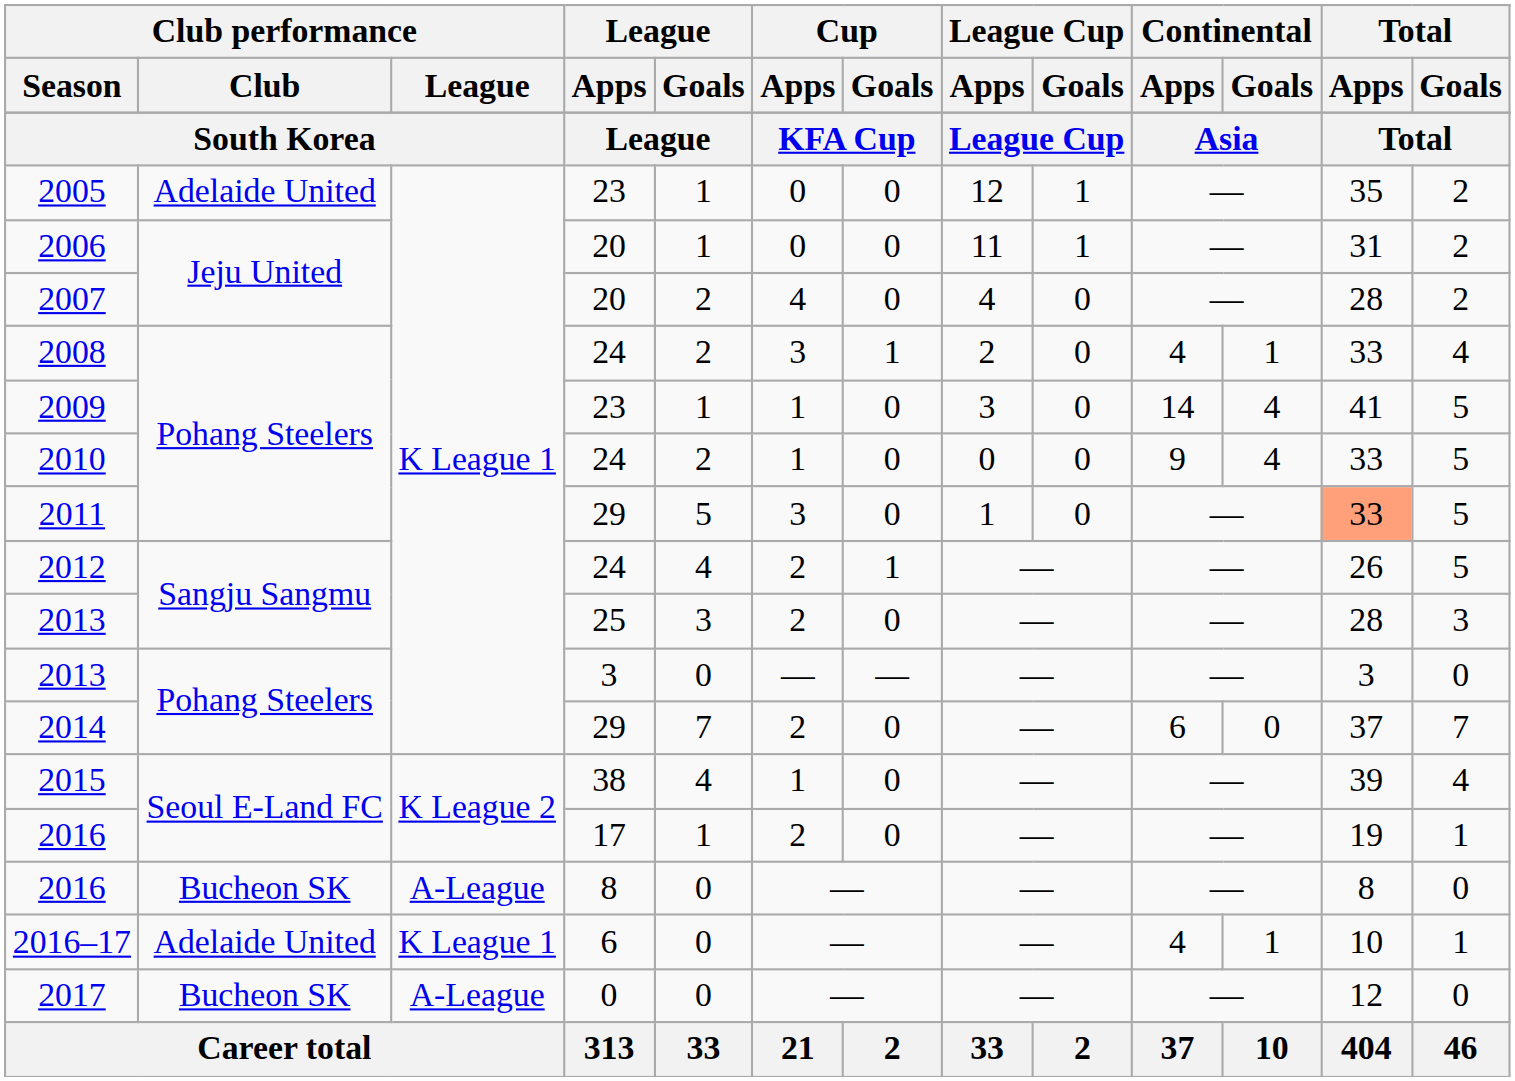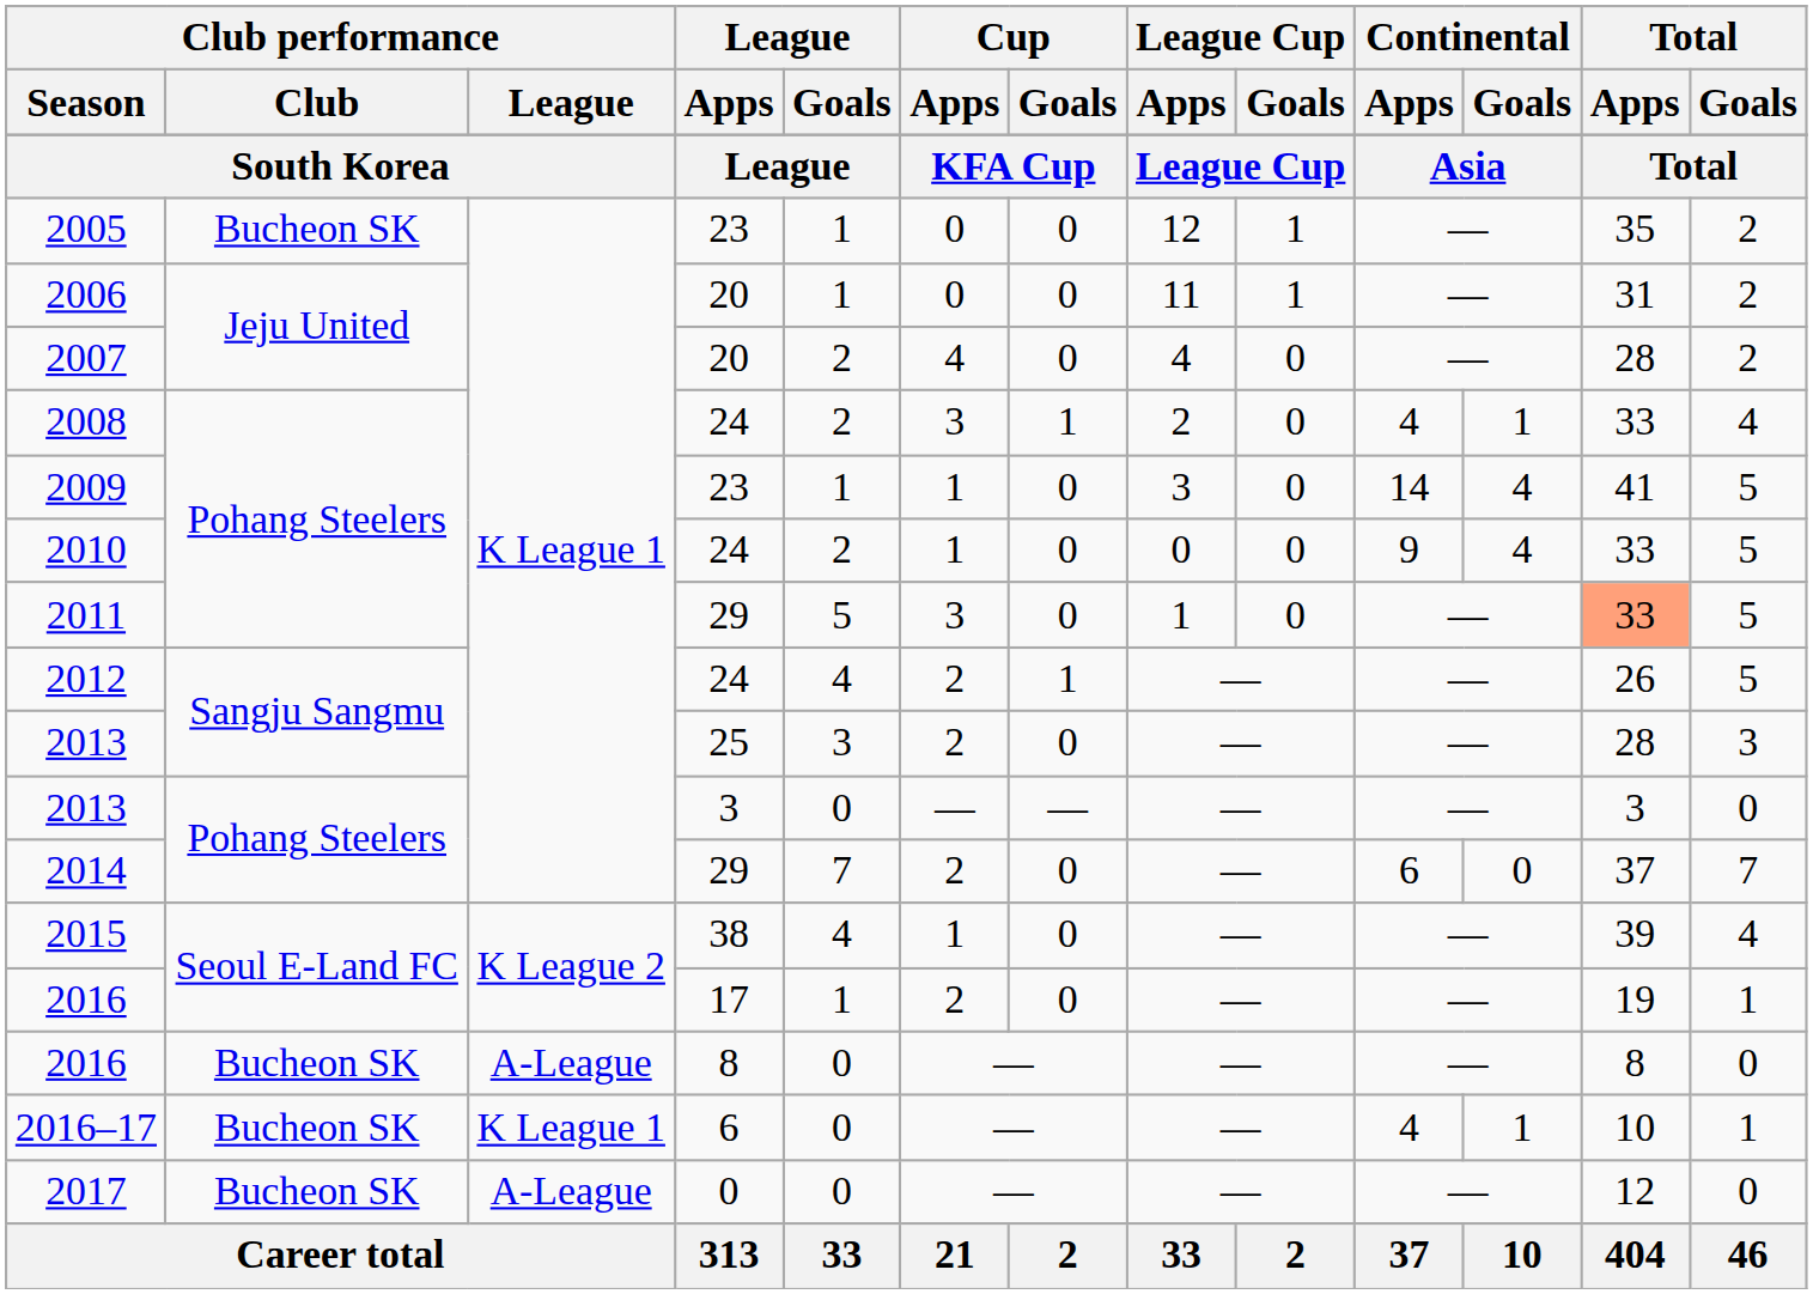2005 | Club performance / Club: Adelaide United -> Bucheon SK
2016–17 | Club performance / Club: Adelaide United -> Bucheon SK
